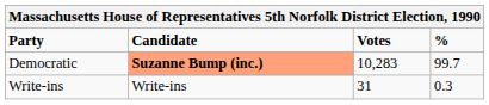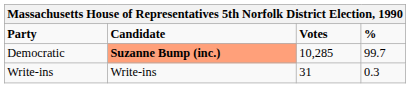Democratic | Votes: 10,283 -> 10,285
